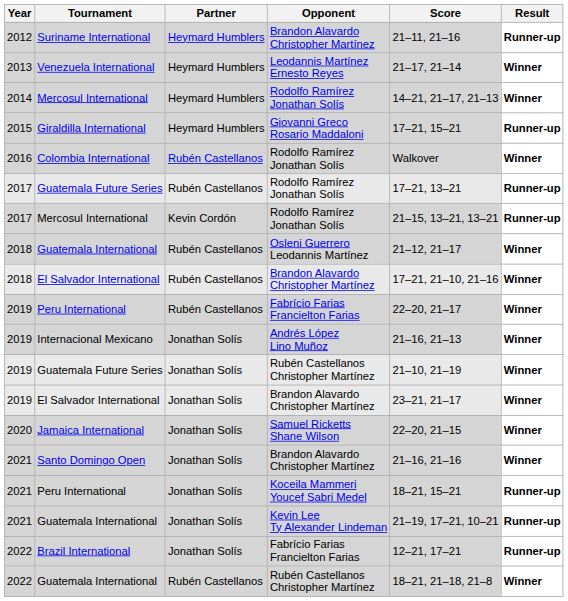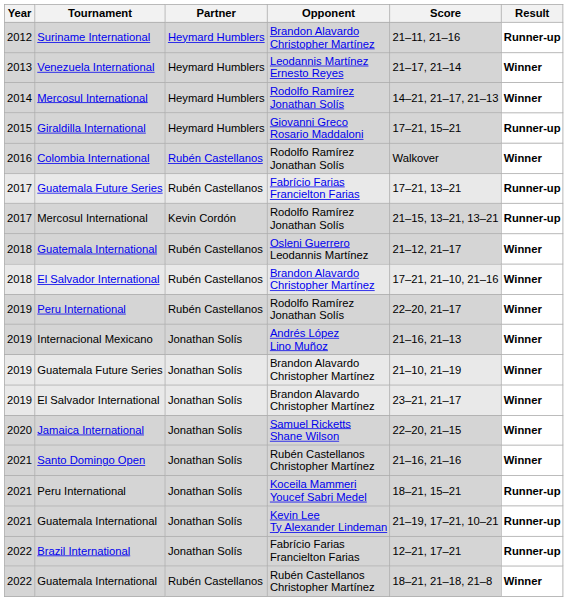2017 / Guatemala Future Series | Opponent: Rodolfo Ramírez Jonathan Solís -> Fabrício Farias Francielton Farias
2019 / Peru International | Opponent: Fabrício Farias Francielton Farias -> Rodolfo Ramírez Jonathan Solís
2019 / Guatemala Future Series | Opponent: Rubén Castellanos Christopher Martínez -> Brandon Alavardo Christopher Martínez
Santo Domingo Open | Opponent: Brandon Alavardo Christopher Martínez -> Rubén Castellanos Christopher Martínez
